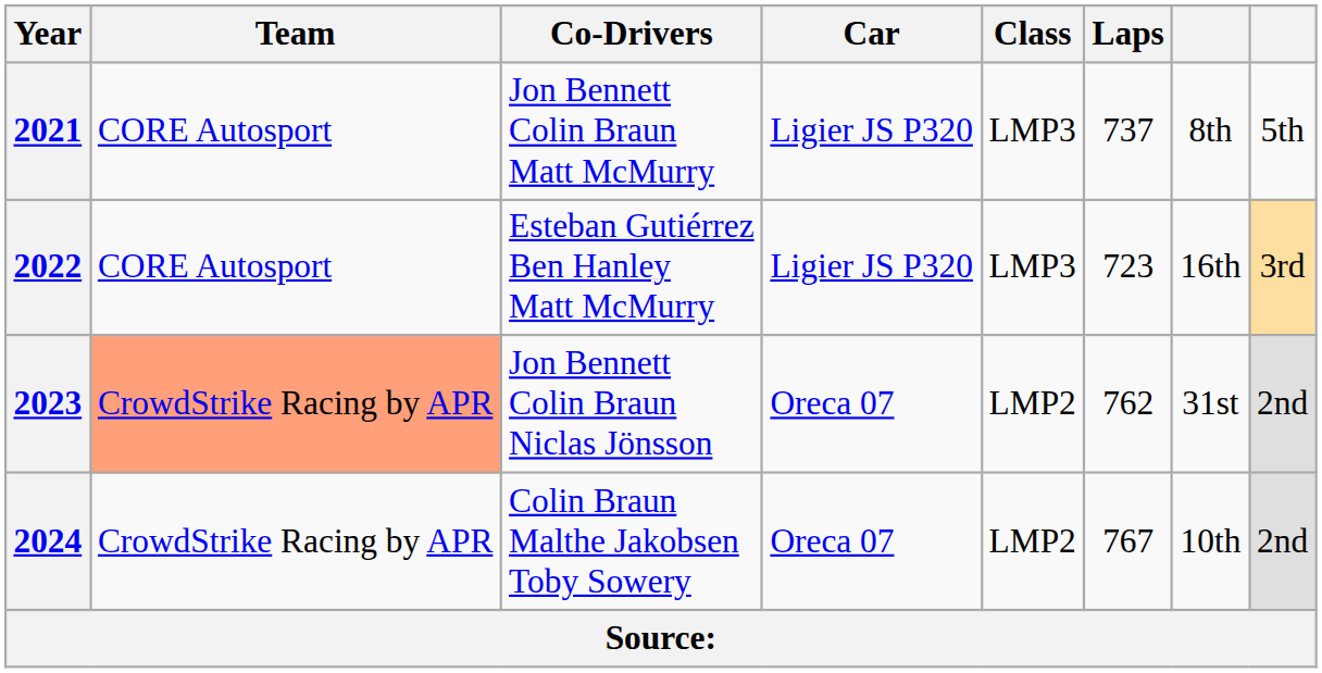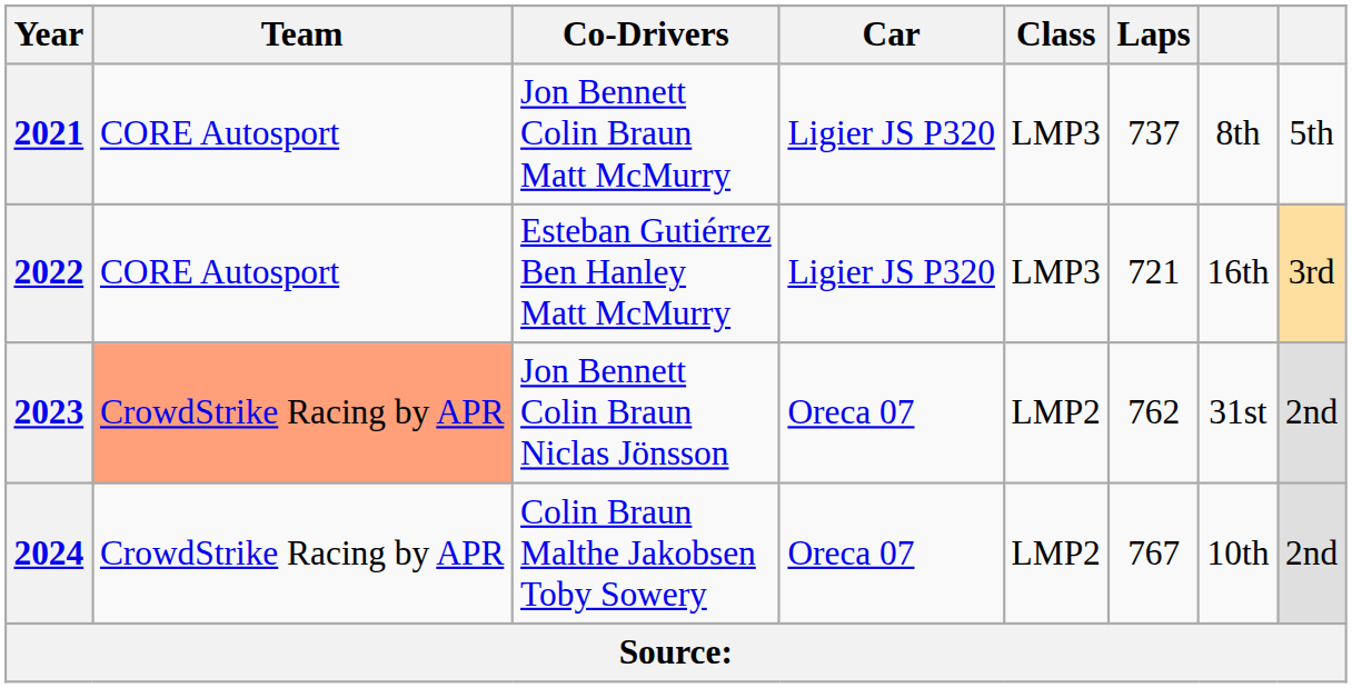2022 | Laps: 723 -> 721
